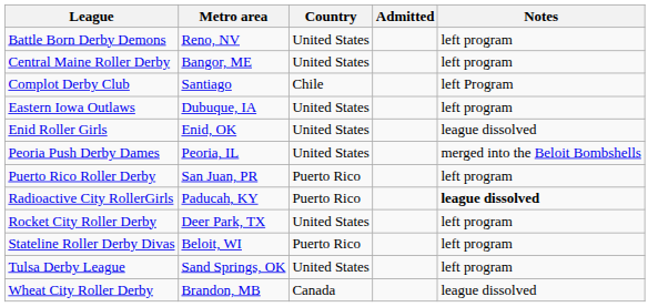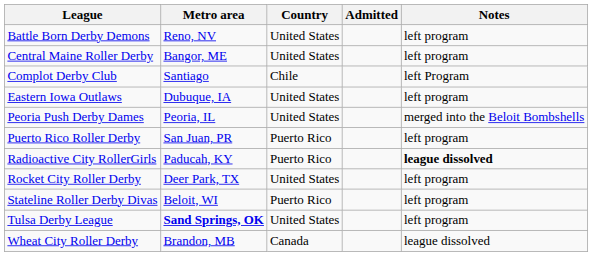- row: Enid Roller Girls | Enid, OK | United States | league dissolved
Tulsa Derby League | Metro area: normal -> bold
